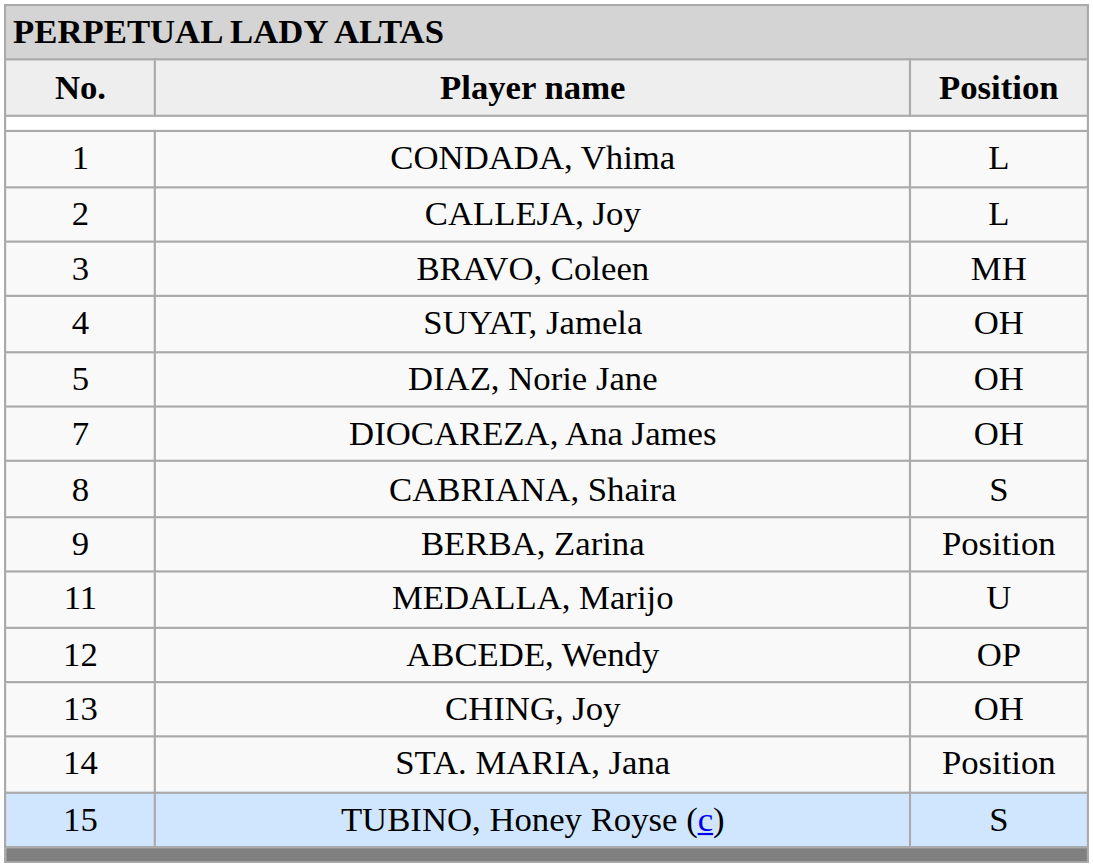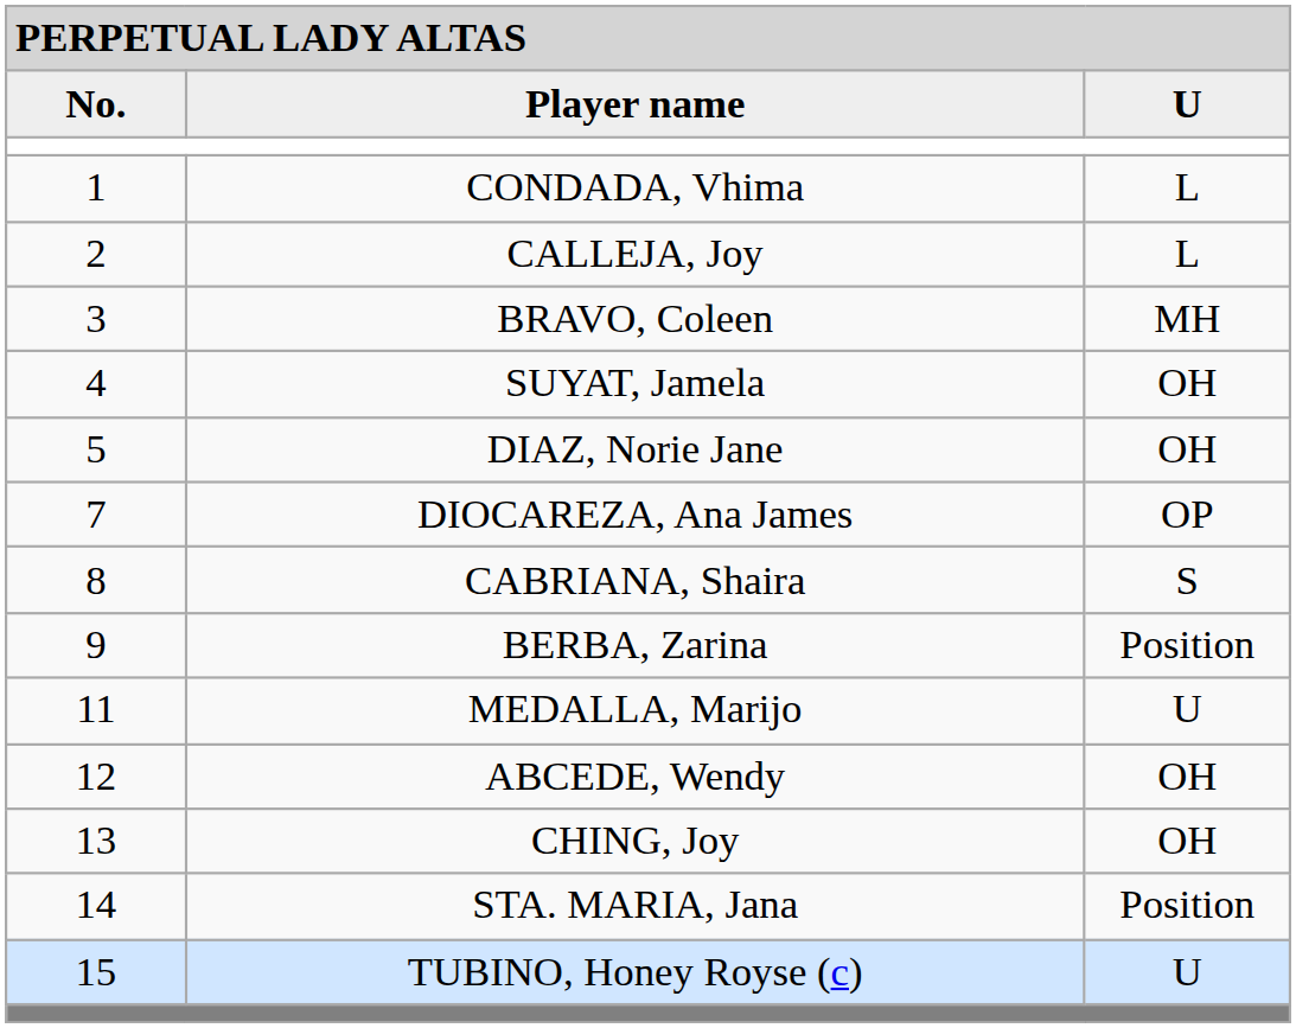Player name | column 3: Position -> U
DIOCAREZA, Ana James | column 3: OH -> OP
ABCEDE, Wendy | column 3: OP -> OH
TUBINO, Honey Royse (c) | column 3: S -> U
